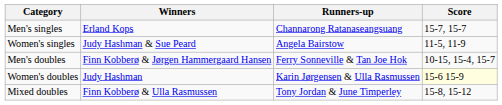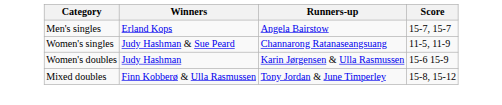Men's singles | Runners-up: Channarong Ratanaseangsuang -> Angela Bairstow
Women's singles | Runners-up: Angela Bairstow -> Channarong Ratanaseangsuang
- row: Men's doubles | Finn Kobberø & Jørgen Hammergaard Hansen | Ferry Sonneville & Tan Joe Hok | 10-15, 15-4, 15-7
Women's doubles | Score: lightyellow background -> no background
